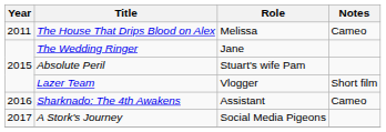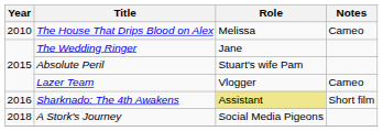The House That Drips Blood on Alex | Year: 2011 -> 2010
Lazer Team | Notes: Short film -> Cameo
Sharknado: The 4th Awakens | Role: no background -> khaki background
Sharknado: The 4th Awakens | Notes: Cameo -> Short film
A Stork's Journey | Year: 2017 -> 2018
